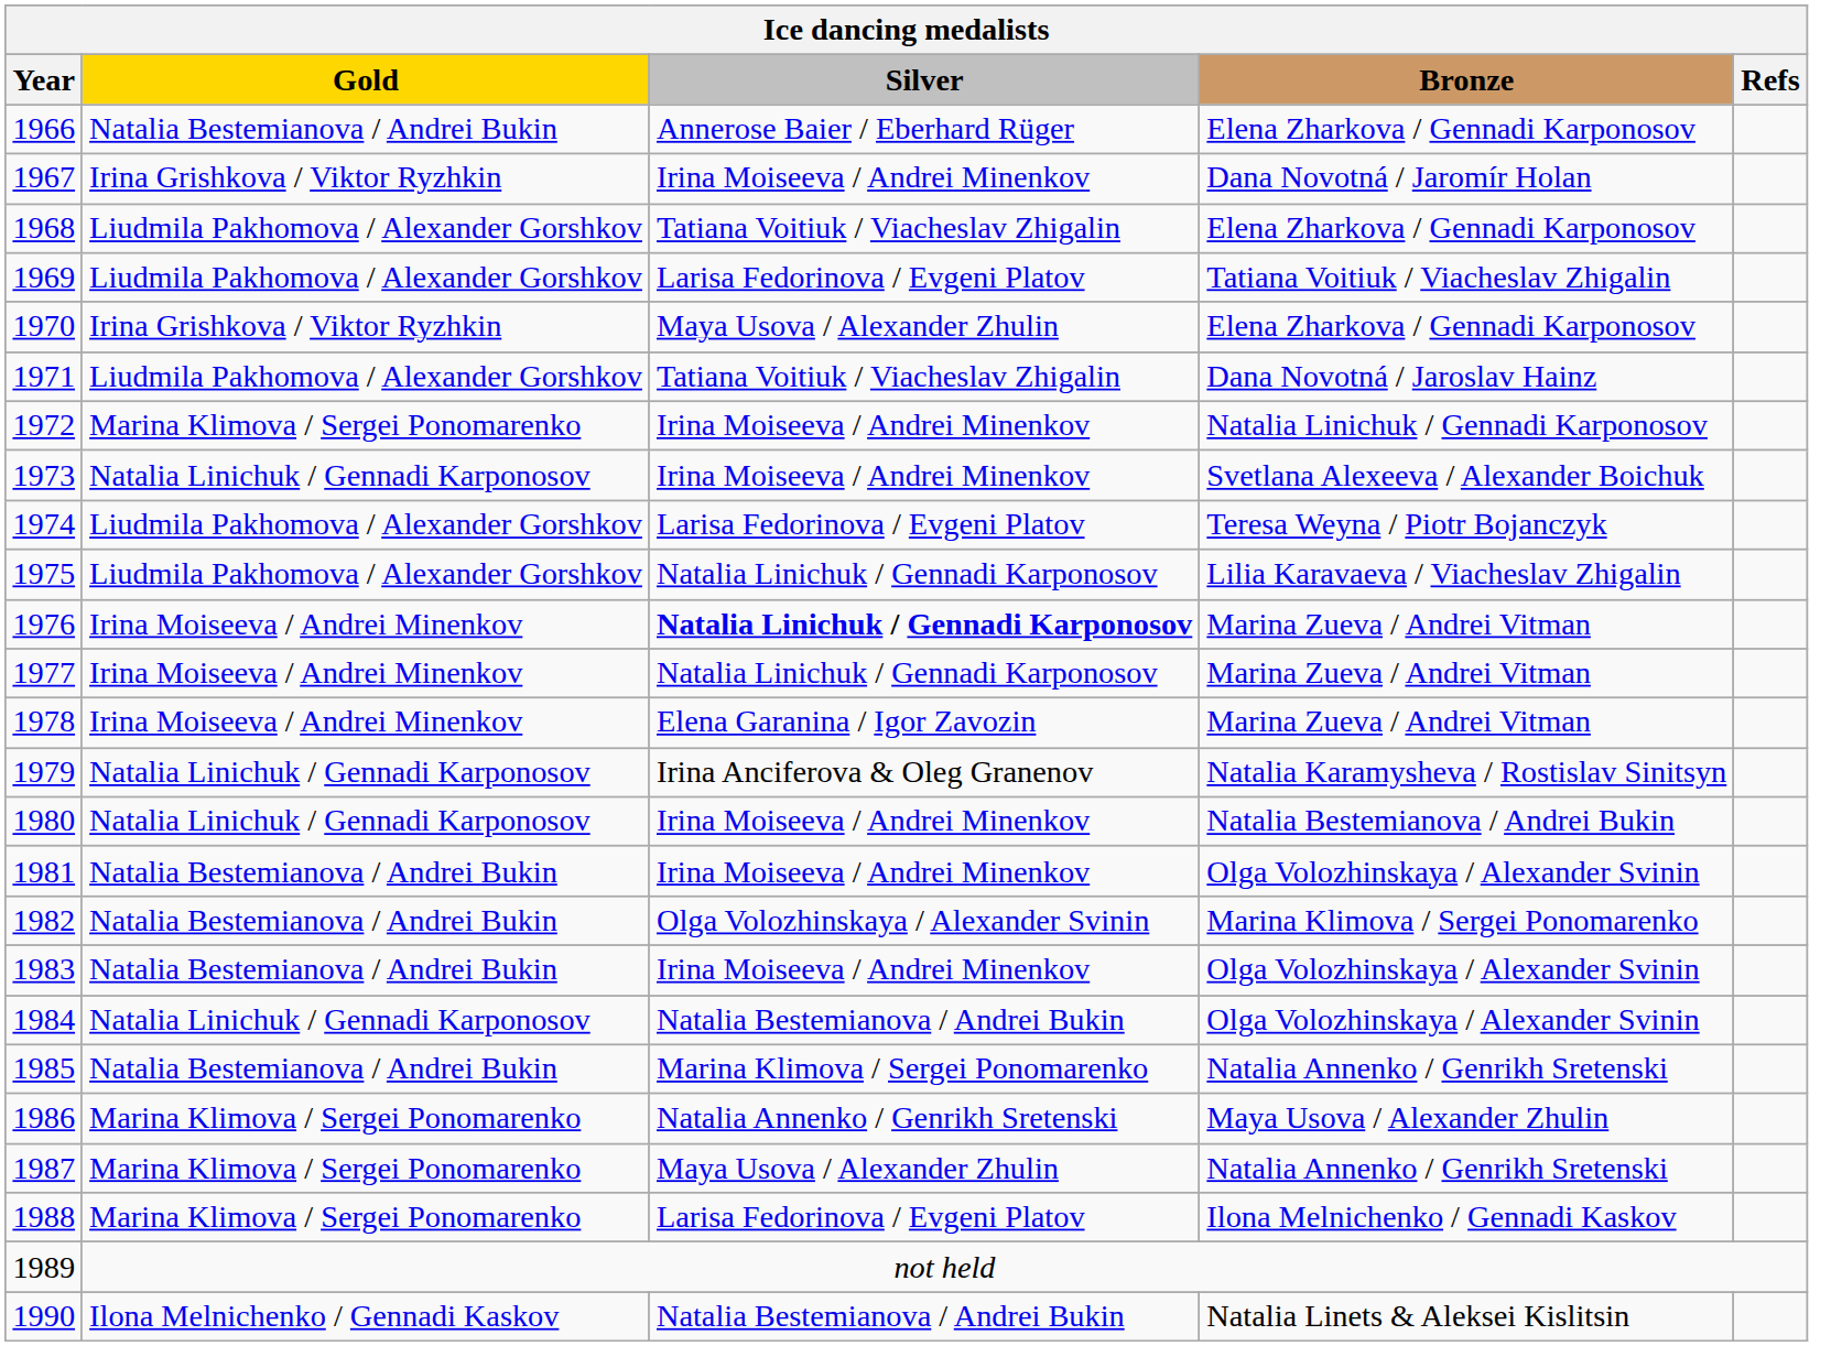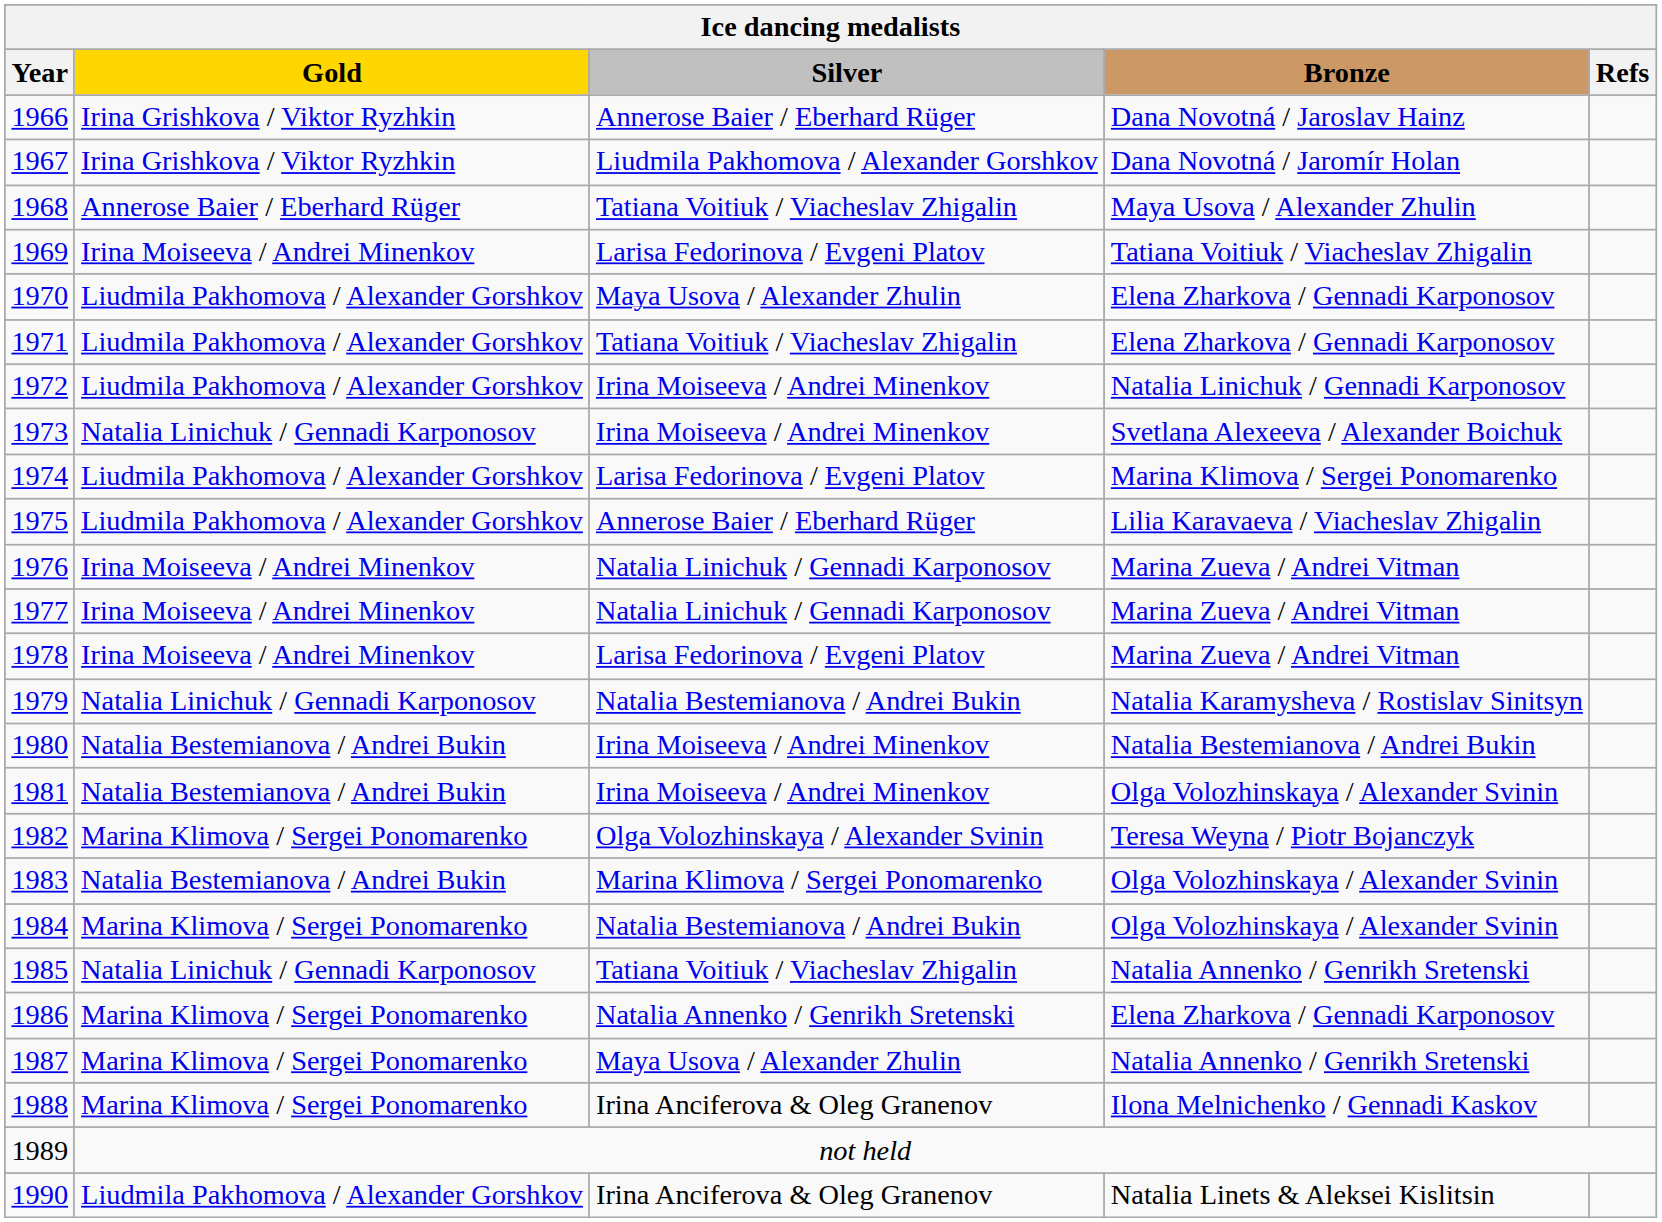1966 | Gold: Natalia Bestemianova / Andrei Bukin -> Irina Grishkova / Viktor Ryzhkin
1966 | Bronze: Elena Zharkova / Gennadi Karponosov -> Dana Novotná / Jaroslav Hainz
1967 | Silver: Irina Moiseeva / Andrei Minenkov -> Liudmila Pakhomova / Alexander Gorshkov
1968 | Gold: Liudmila Pakhomova / Alexander Gorshkov -> Annerose Baier / Eberhard Rüger
1968 | Bronze: Elena Zharkova / Gennadi Karponosov -> Maya Usova / Alexander Zhulin
1969 | Gold: Liudmila Pakhomova / Alexander Gorshkov -> Irina Moiseeva / Andrei Minenkov
1970 | Gold: Irina Grishkova / Viktor Ryzhkin -> Liudmila Pakhomova / Alexander Gorshkov
1971 | Bronze: Dana Novotná / Jaroslav Hainz -> Elena Zharkova / Gennadi Karponosov
1972 | Gold: Marina Klimova / Sergei Ponomarenko -> Liudmila Pakhomova / Alexander Gorshkov
1974 | Bronze: Teresa Weyna / Piotr Bojanczyk -> Marina Klimova / Sergei Ponomarenko
1975 | Silver: Natalia Linichuk / Gennadi Karponosov -> Annerose Baier / Eberhard Rüger
1976 | Silver: bold -> normal
1978 | Silver: Elena Garanina / Igor Zavozin -> Larisa Fedorinova / Evgeni Platov
1979 | Silver: Irina Anciferova & Oleg Granenov -> Natalia Bestemianova / Andrei Bukin
1980 | Gold: Natalia Linichuk / Gennadi Karponosov -> Natalia Bestemianova / Andrei Bukin
1982 | Gold: Natalia Bestemianova / Andrei Bukin -> Marina Klimova / Sergei Ponomarenko
1982 | Bronze: Marina Klimova / Sergei Ponomarenko -> Teresa Weyna / Piotr Bojanczyk
1983 | Silver: Irina Moiseeva / Andrei Minenkov -> Marina Klimova / Sergei Ponomarenko
1984 | Gold: Natalia Linichuk / Gennadi Karponosov -> Marina Klimova / Sergei Ponomarenko
1985 | Gold: Natalia Bestemianova / Andrei Bukin -> Natalia Linichuk / Gennadi Karponosov
1985 | Silver: Marina Klimova / Sergei Ponomarenko -> Tatiana Voitiuk / Viacheslav Zhigalin
1986 | Bronze: Maya Usova / Alexander Zhulin -> Elena Zharkova / Gennadi Karponosov
1988 | Silver: Larisa Fedorinova / Evgeni Platov -> Irina Anciferova & Oleg Granenov
1990 | Gold: Ilona Melnichenko / Gennadi Kaskov -> Liudmila Pakhomova / Alexander Gorshkov
1990 | Silver: Natalia Bestemianova / Andrei Bukin -> Irina Anciferova & Oleg Granenov
